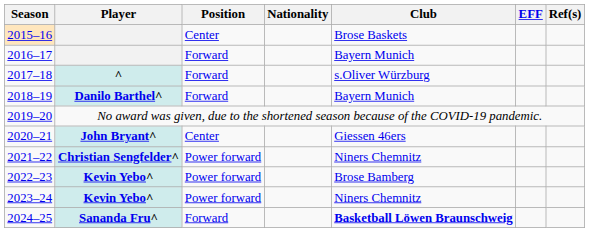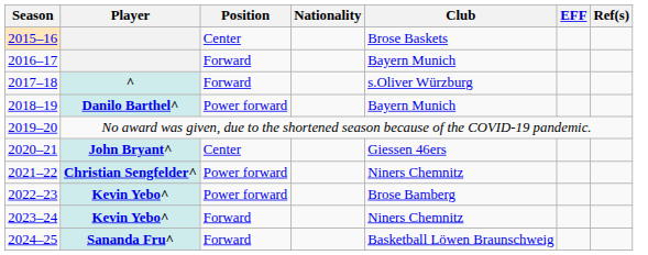2018–19 | Position: Forward -> Power forward
2023–24 | Position: Power forward -> Forward
2024–25 | Club: bold -> normal
